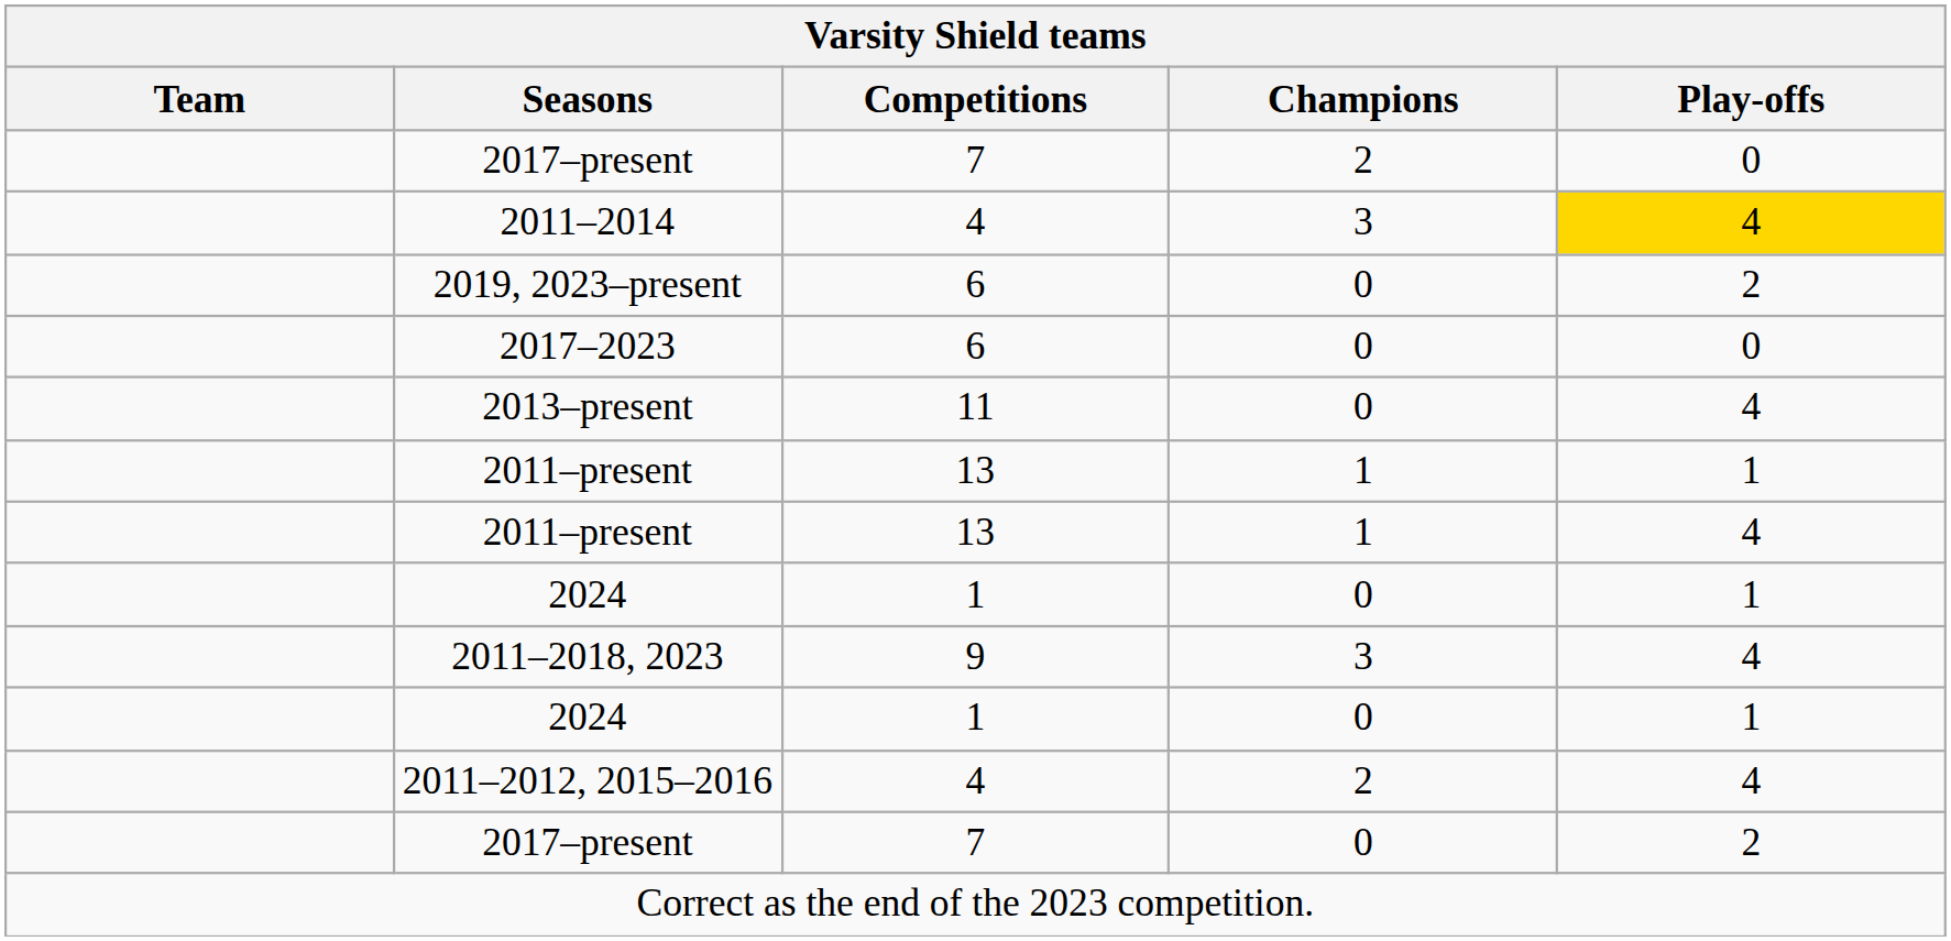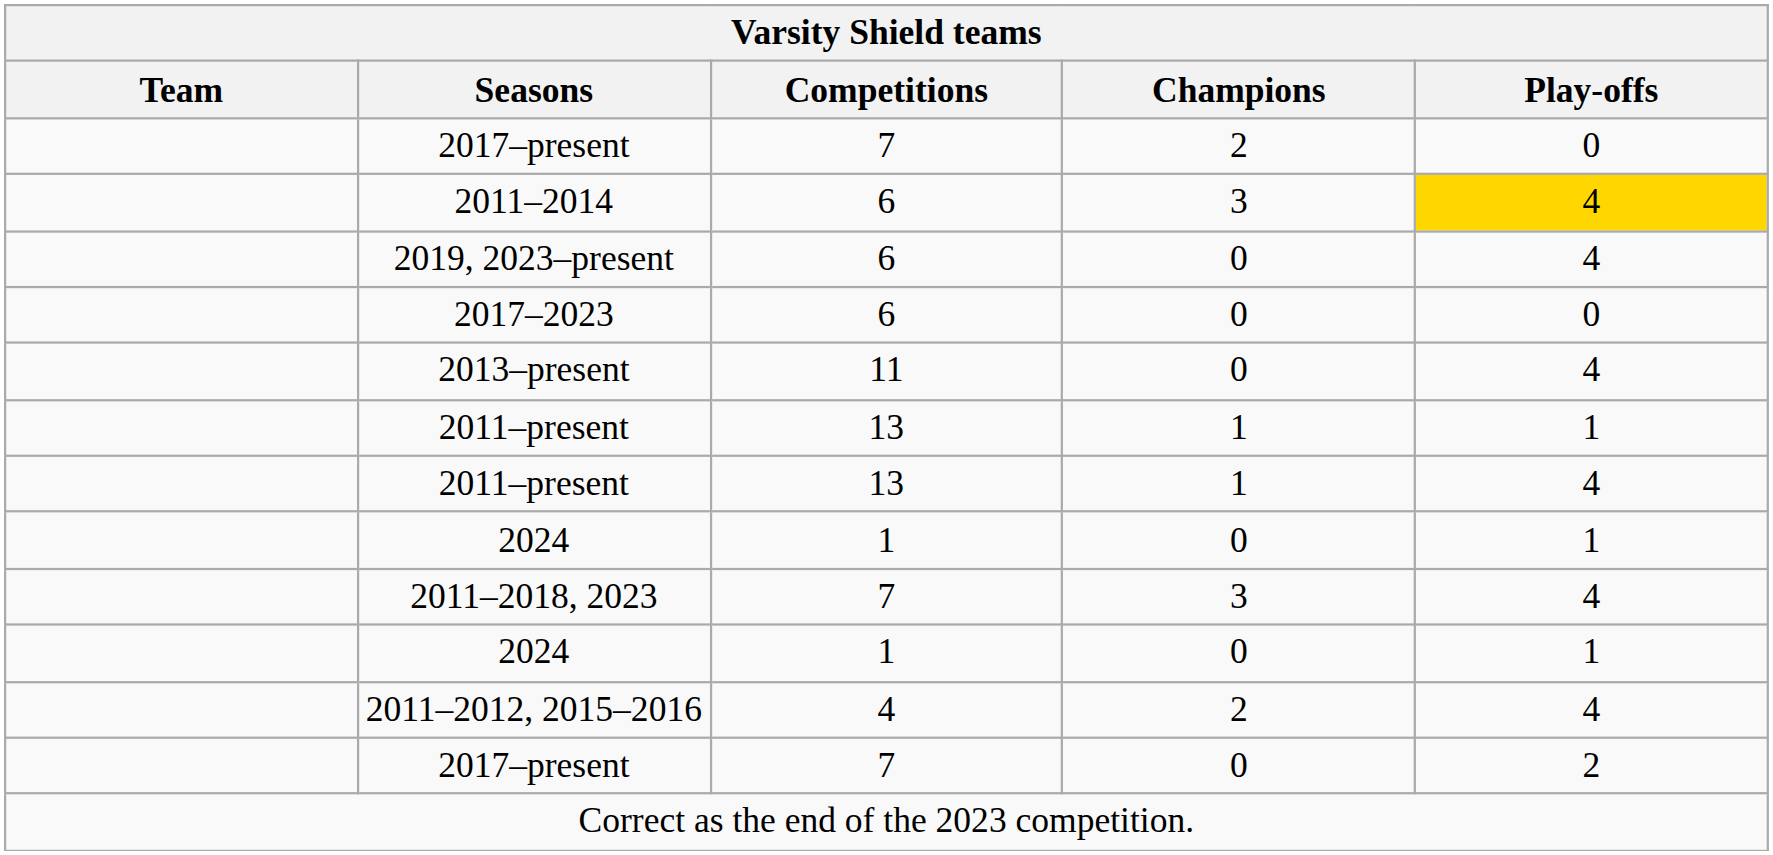2011–2014 | Competitions: 4 -> 6
2019, 2023–present | Play-offs: 2 -> 4
2011–2018, 2023 | Competitions: 9 -> 7
